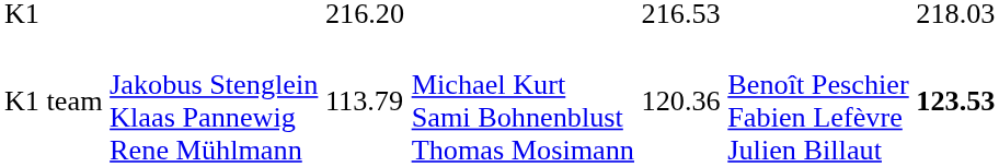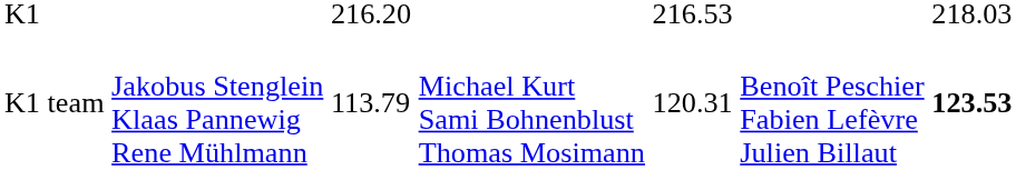K1 team | column 5: 120.36 -> 120.31
